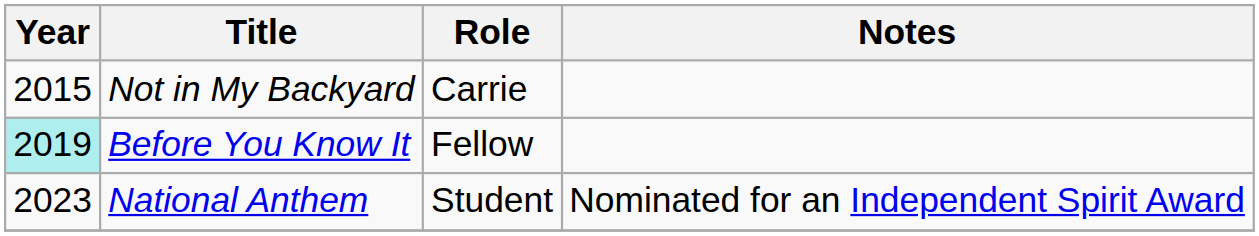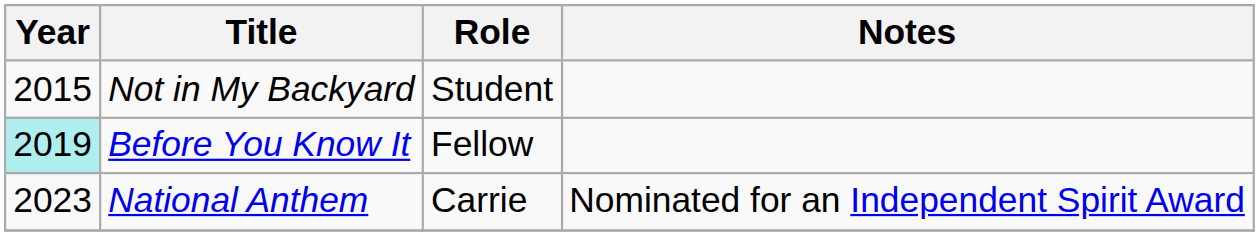Not in My Backyard | Role: Carrie -> Student
National Anthem | Role: Student -> Carrie
